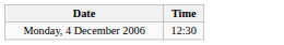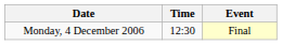+ column: Event | Final
